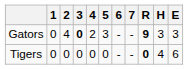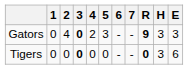Tigers | 3: normal -> bold
Tigers | H: 4 -> 3
